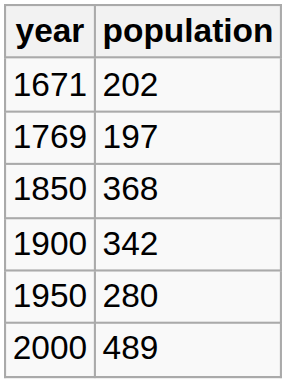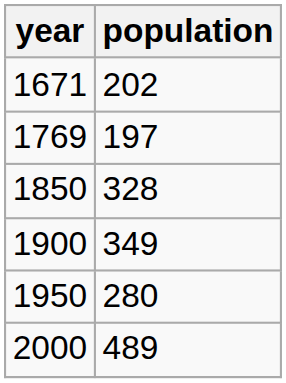1850 | population: 368 -> 328
1900 | population: 342 -> 349
